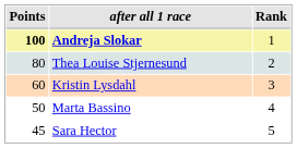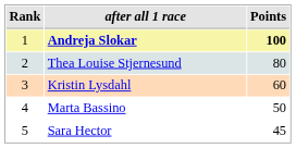columns swapped: Rank <-> Points
